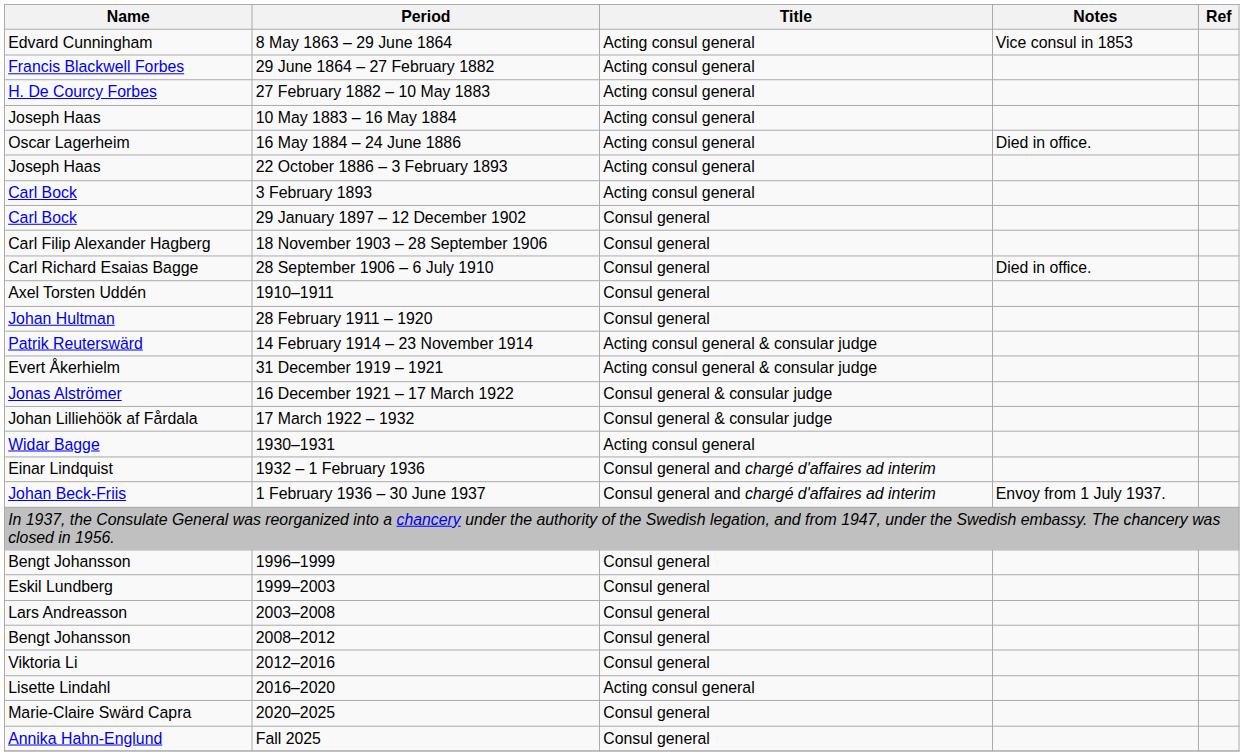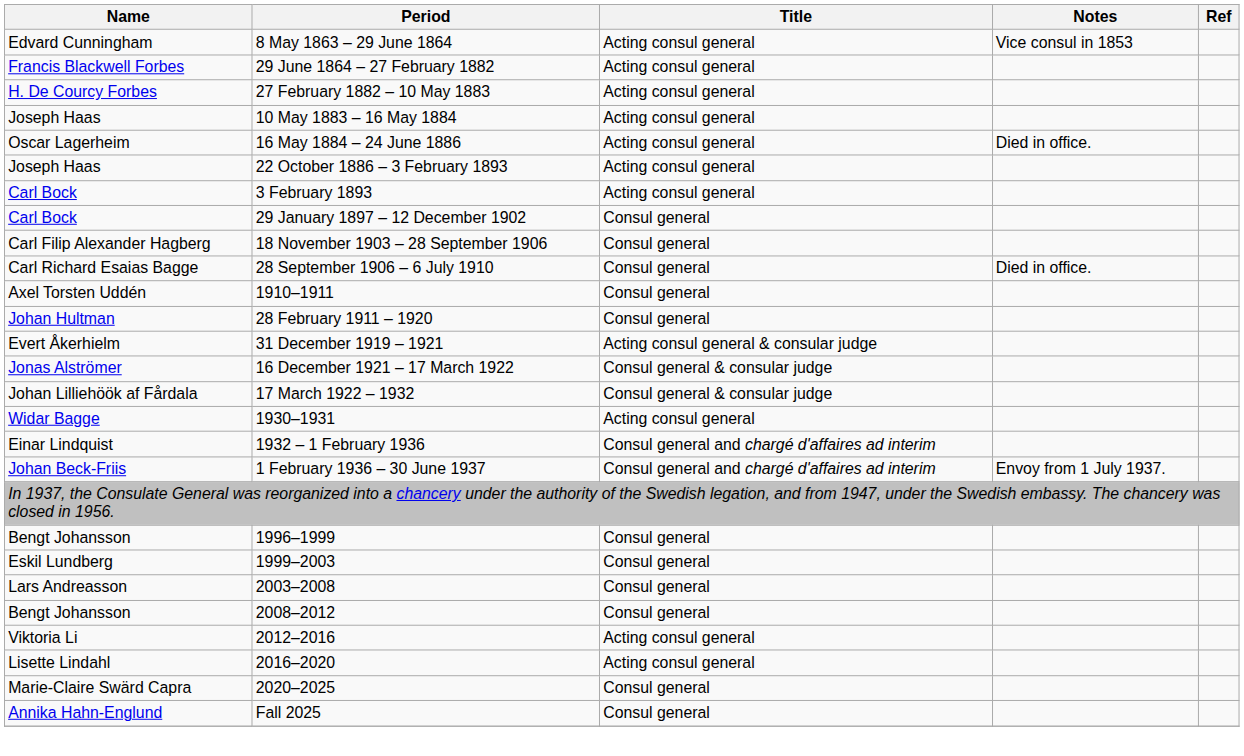- row: Patrik Reuterswärd | 14 February 1914 – 23 November 1914 | Acting consul general & consular judge
2012–2016 | Title: Consul general -> Acting consul general
